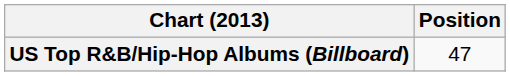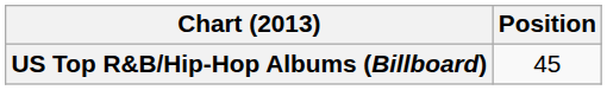US Top R&B/Hip-Hop Albums (Billboard) | Position: 47 -> 45
